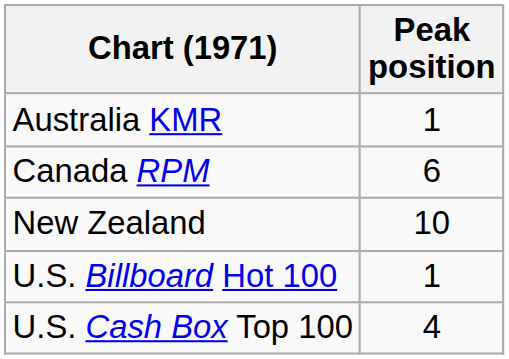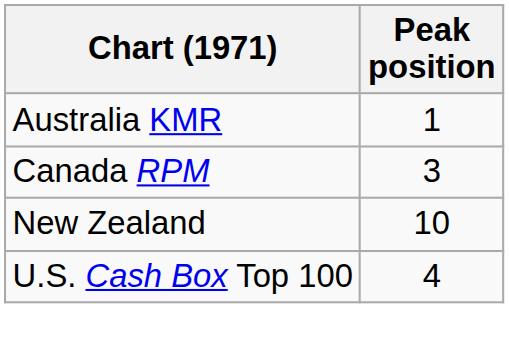Canada RPM | Peak position: 6 -> 3
- row: U.S. Billboard Hot 100 | 1
